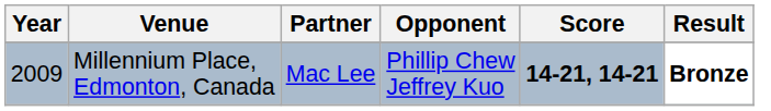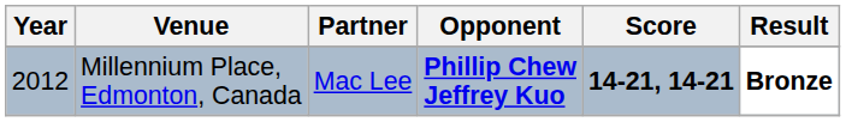Millennium Place, Edmonton, Canada | Year: 2009 -> 2012
Millennium Place, Edmonton, Canada | Opponent: normal -> bold
